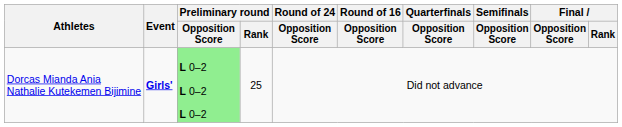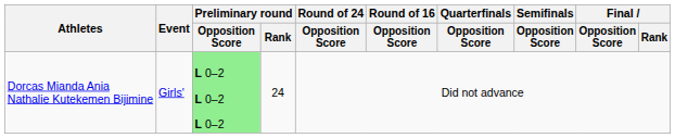Dorcas Mianda Ania Nathalie Kutekemen Bijimine | Event: bold -> normal
Dorcas Mianda Ania Nathalie Kutekemen Bijimine | Preliminary round / Rank: 25 -> 24
